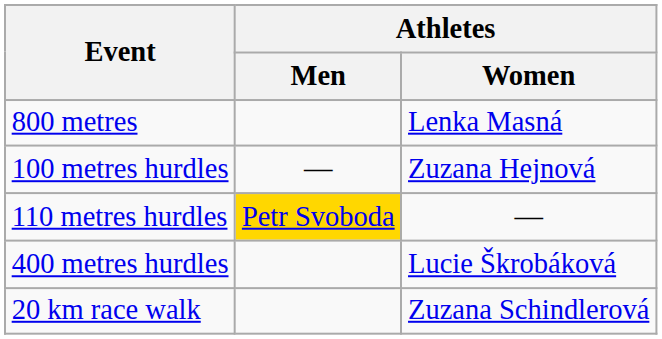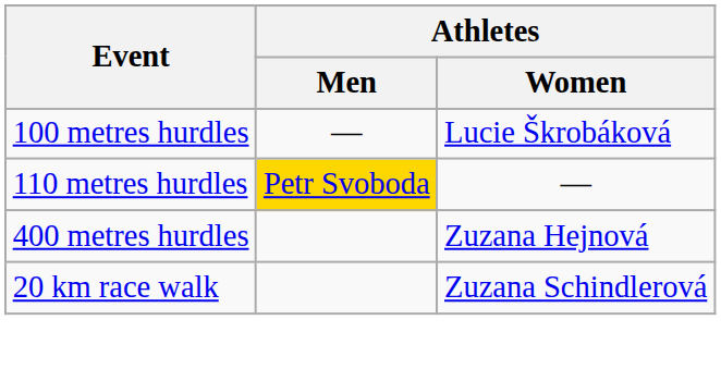- row: 800 metres | Lenka Masná
100 metres hurdles | Athletes / Women: Zuzana Hejnová -> Lucie Škrobáková
400 metres hurdles | Athletes / Women: Lucie Škrobáková -> Zuzana Hejnová
